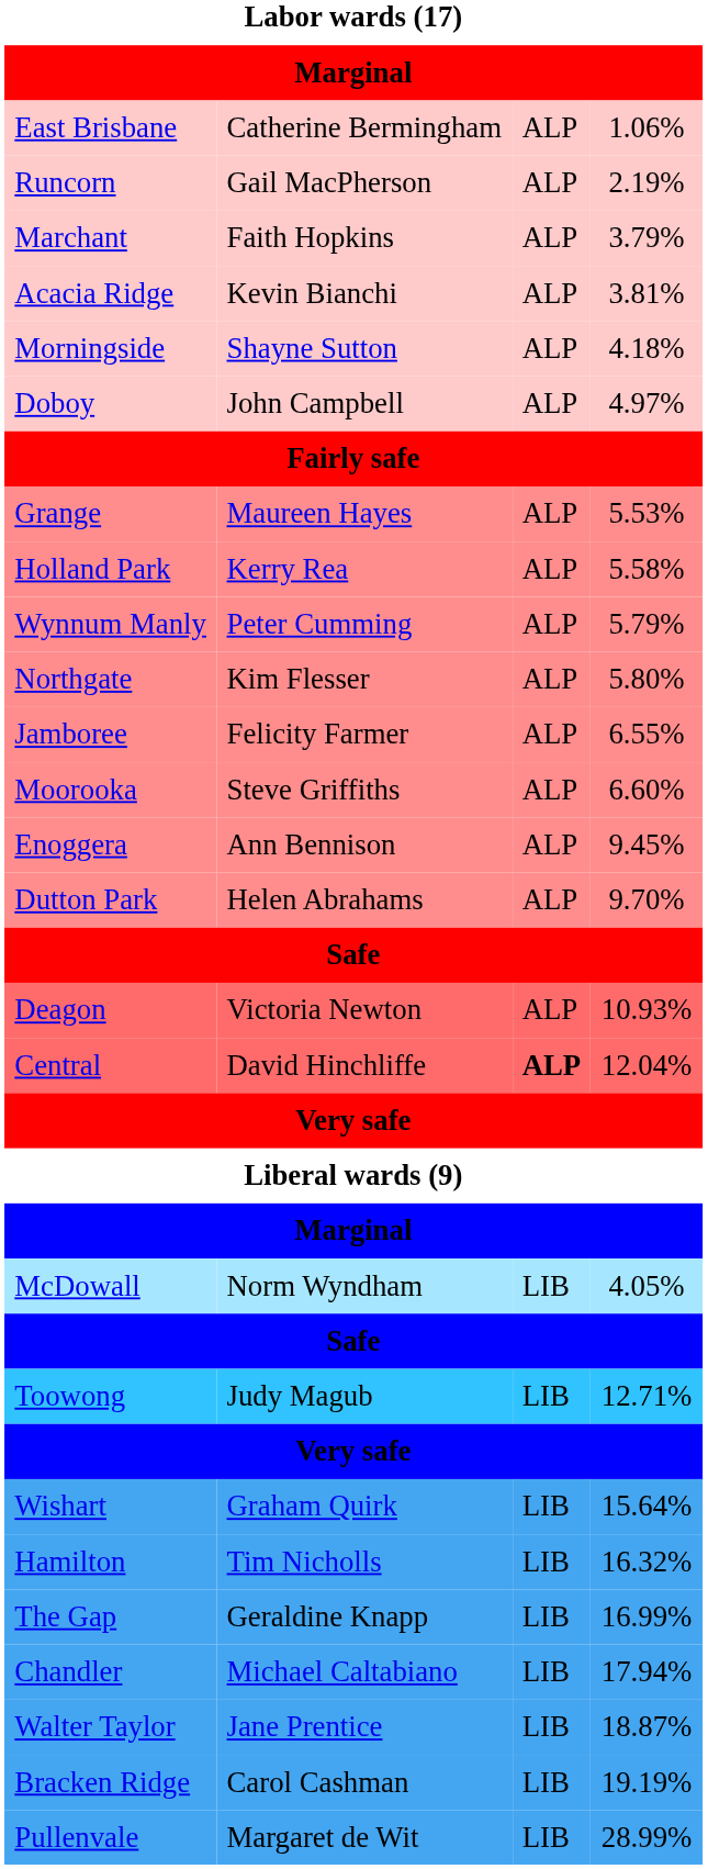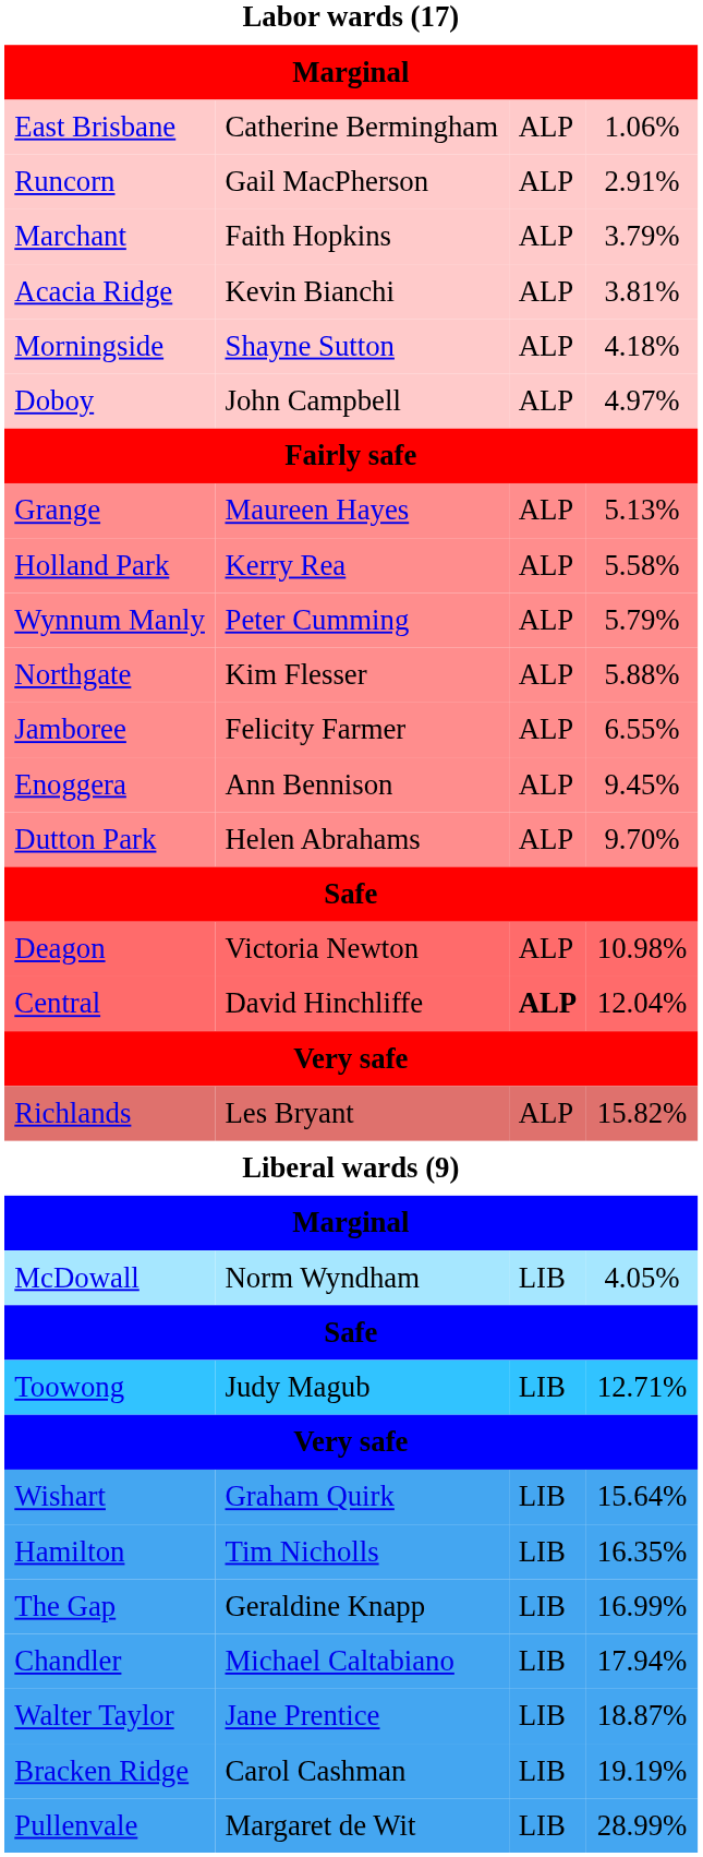Runcorn | column 4: 2.19% -> 2.91%
Grange | column 4: 5.53% -> 5.13%
Northgate | column 4: 5.80% -> 5.88%
- row: Moorooka | Steve Griffiths | ALP | 6.60%
Deagon | column 4: 10.93% -> 10.98%
+ row: Richlands | Les Bryant | ALP | 15.82%
Hamilton | column 4: 16.32% -> 16.35%
